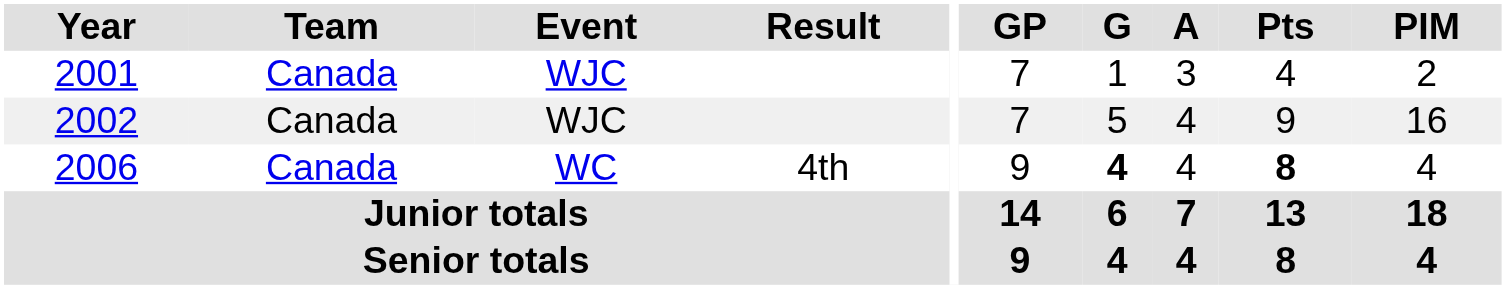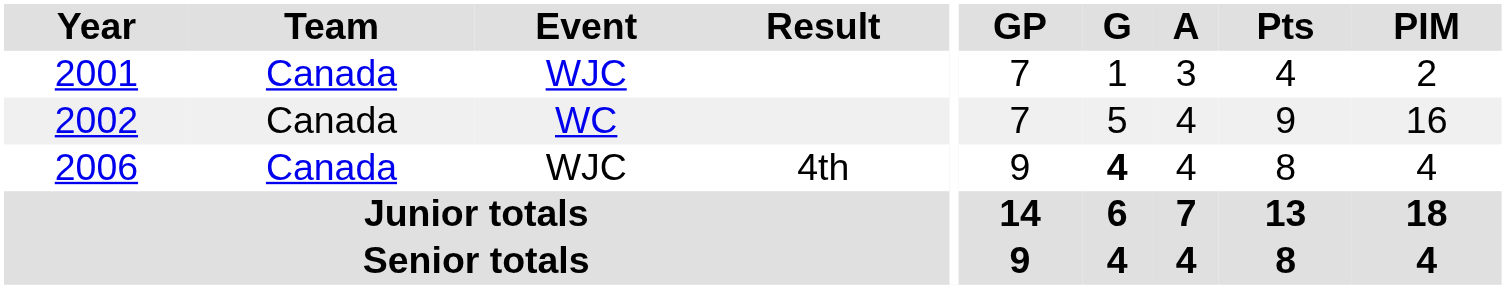2002 | Event: WJC -> WC
2006 | Event: WC -> WJC
2006 | Pts: bold -> normal
